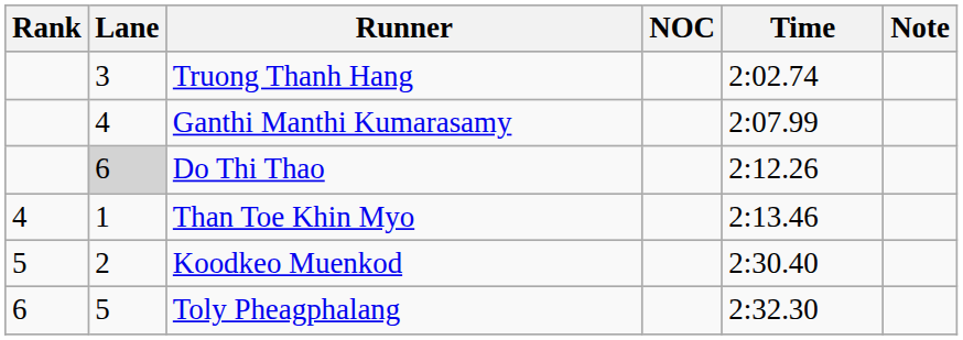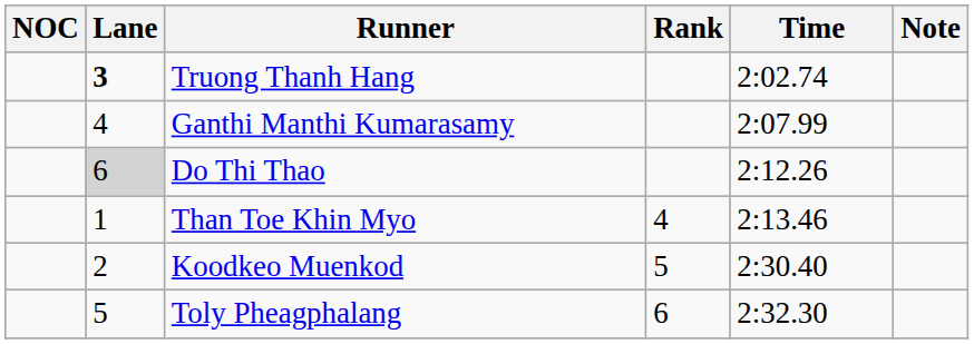columns swapped: Rank <-> NOC
Truong Thanh Hang | Lane: normal -> bold
